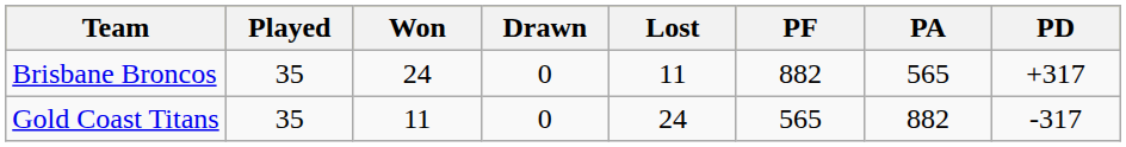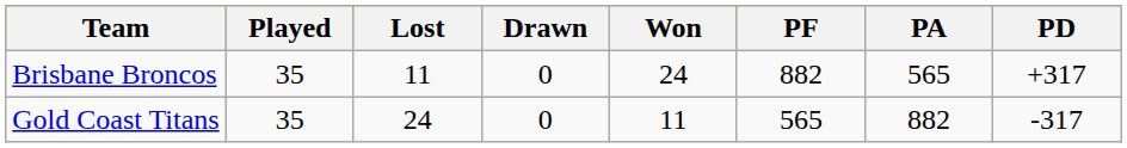columns swapped: Won <-> Lost
